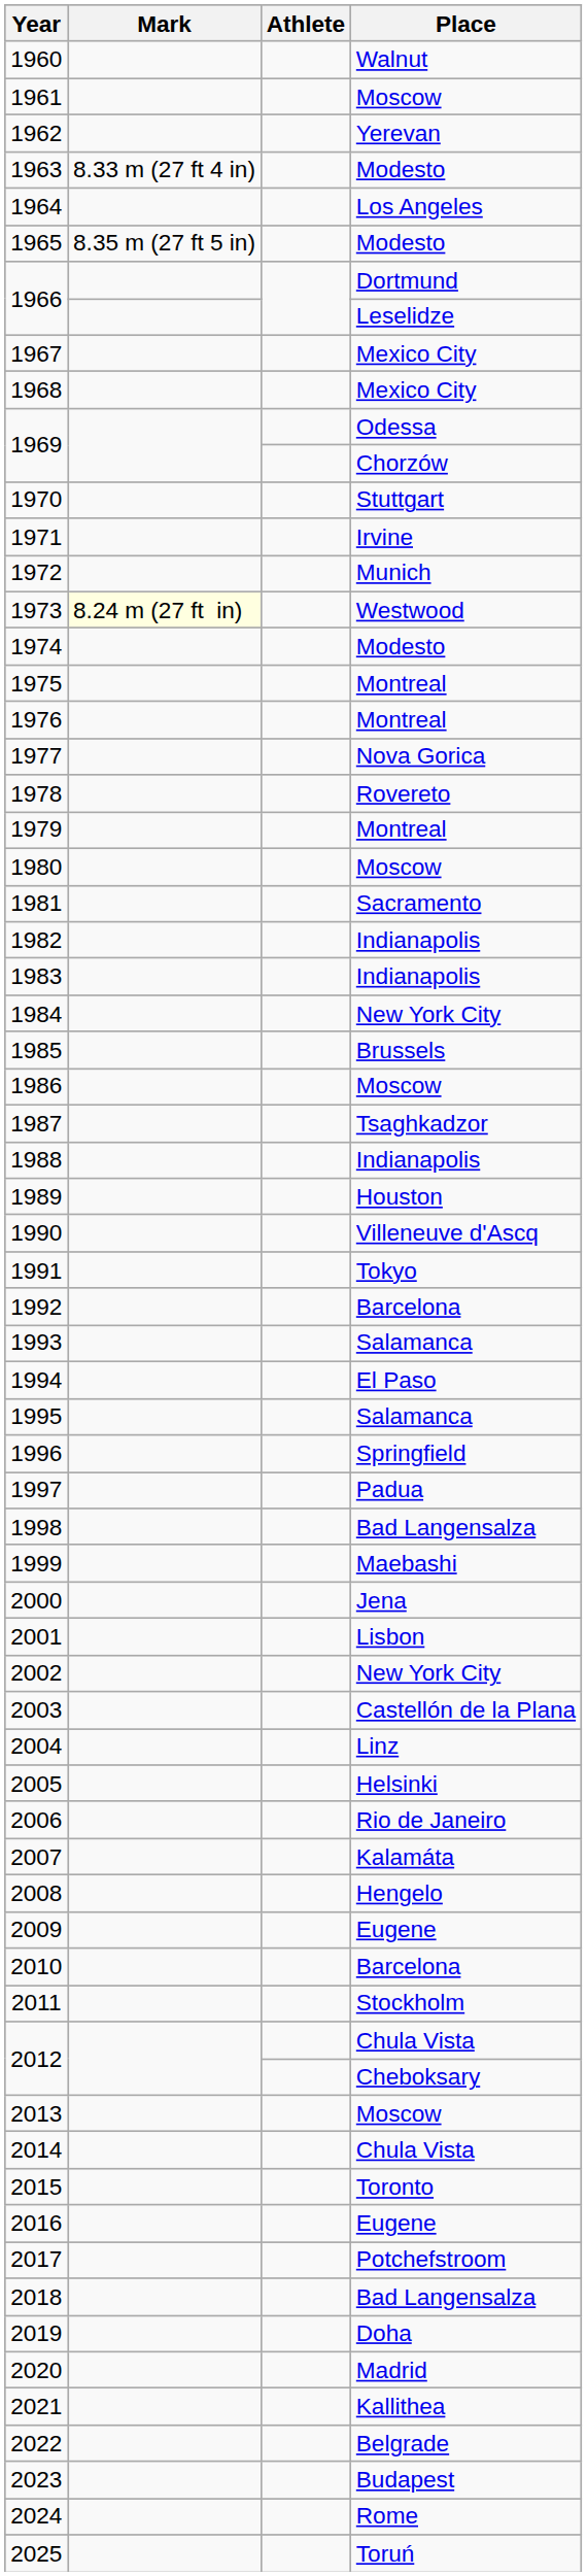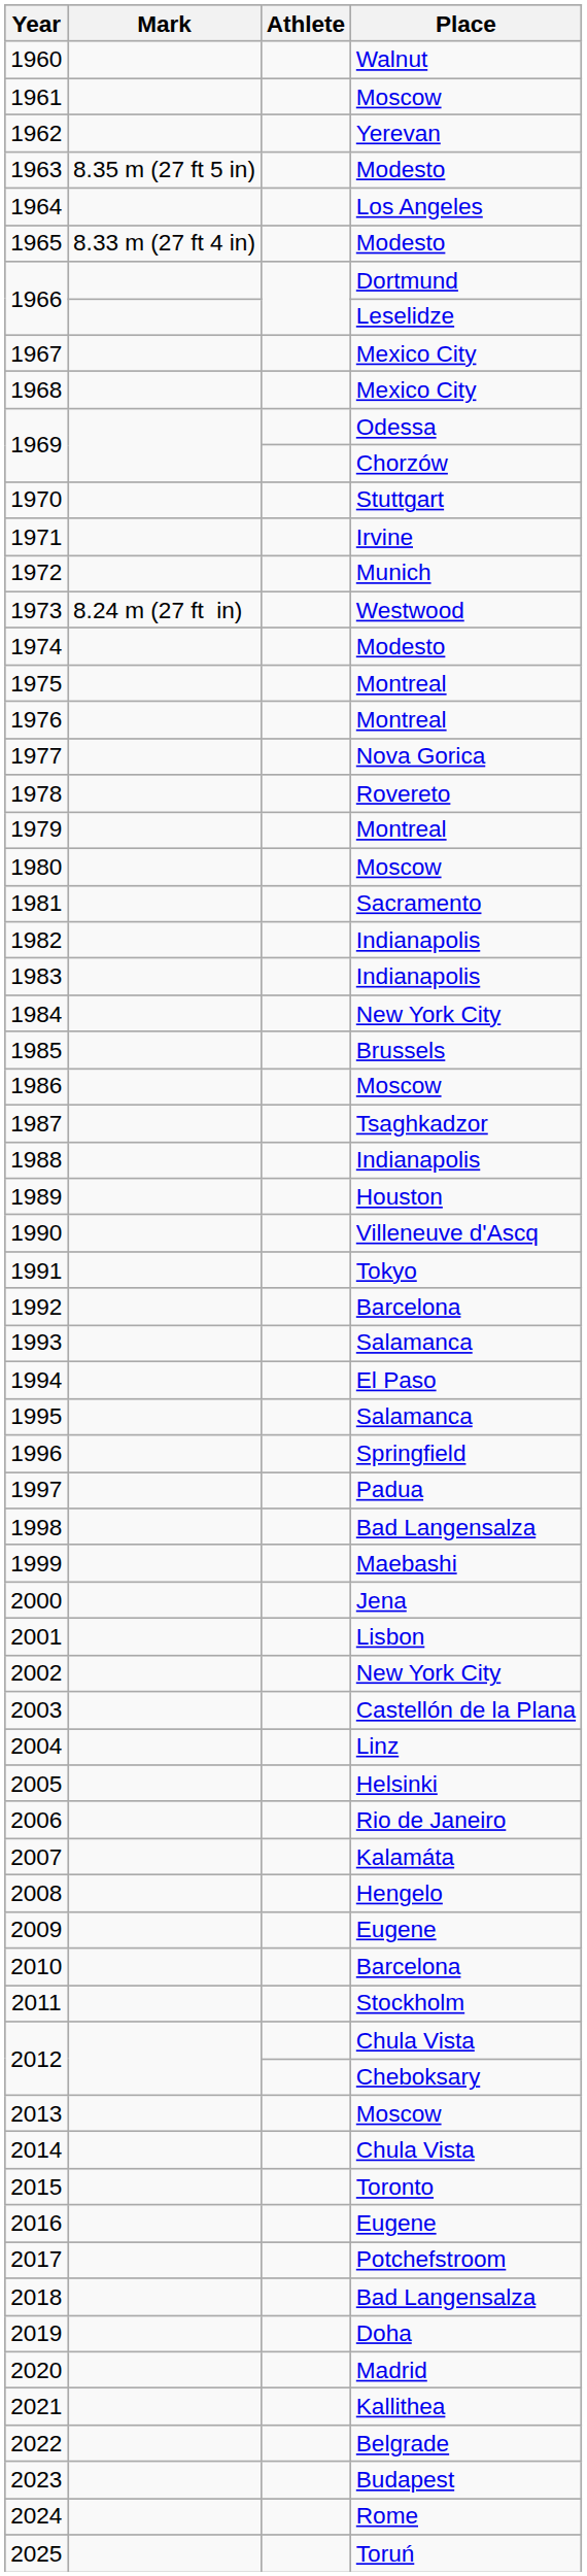1963 | Mark: 8.33 m (27 ft 4 in) -> 8.35 m (27 ft 5 in)
1965 | Mark: 8.35 m (27 ft 5 in) -> 8.33 m (27 ft 4 in)
1973 | Mark: lightyellow background -> no background
